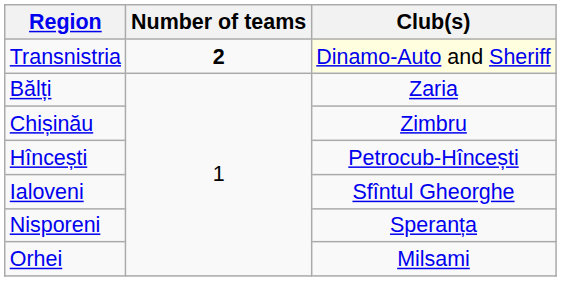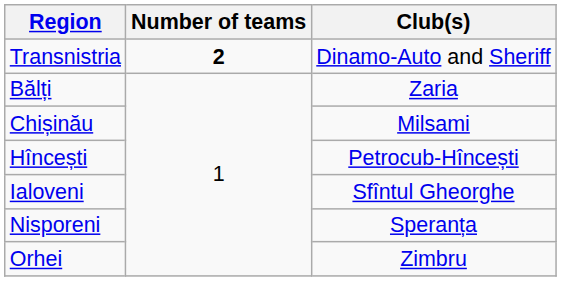Transnistria | Club(s): lightyellow background -> no background
Chișinău | Club(s): Zimbru -> Milsami
Orhei | Club(s): Milsami -> Zimbru
